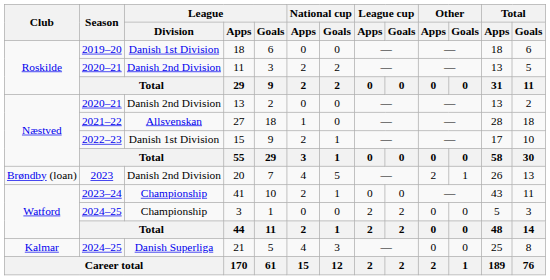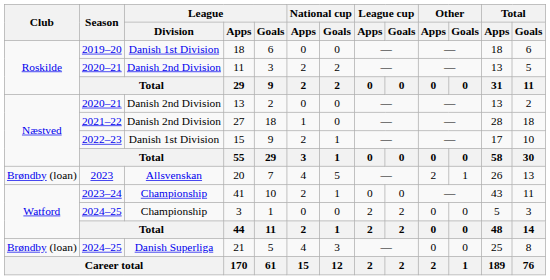27 | League / Division: Allsvenskan -> Danish 2nd Division
20 | League / Division: Danish 2nd Division -> Allsvenskan
21 | Club: Kalmar -> Brøndby (loan)
